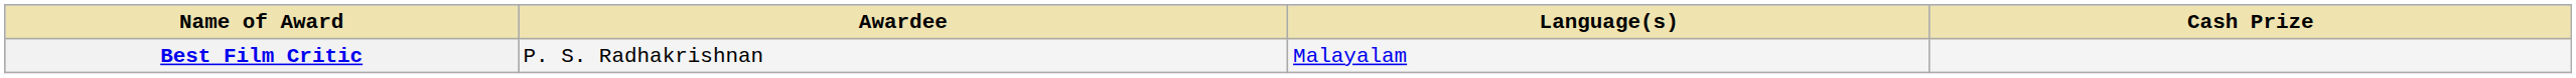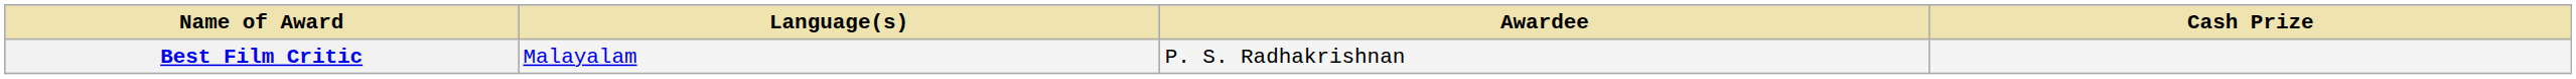columns swapped: Language(s) <-> Awardee
